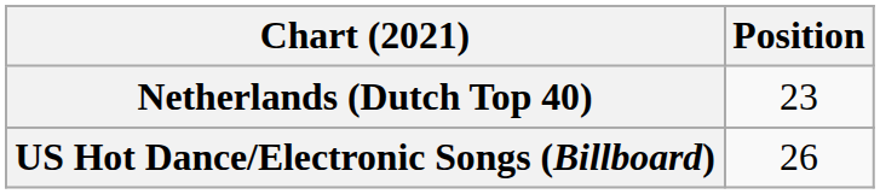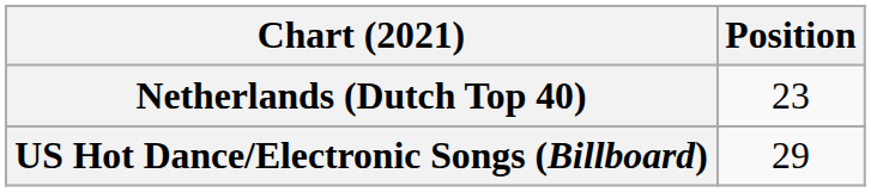US Hot Dance/Electronic Songs (Billboard) | Position: 26 -> 29
